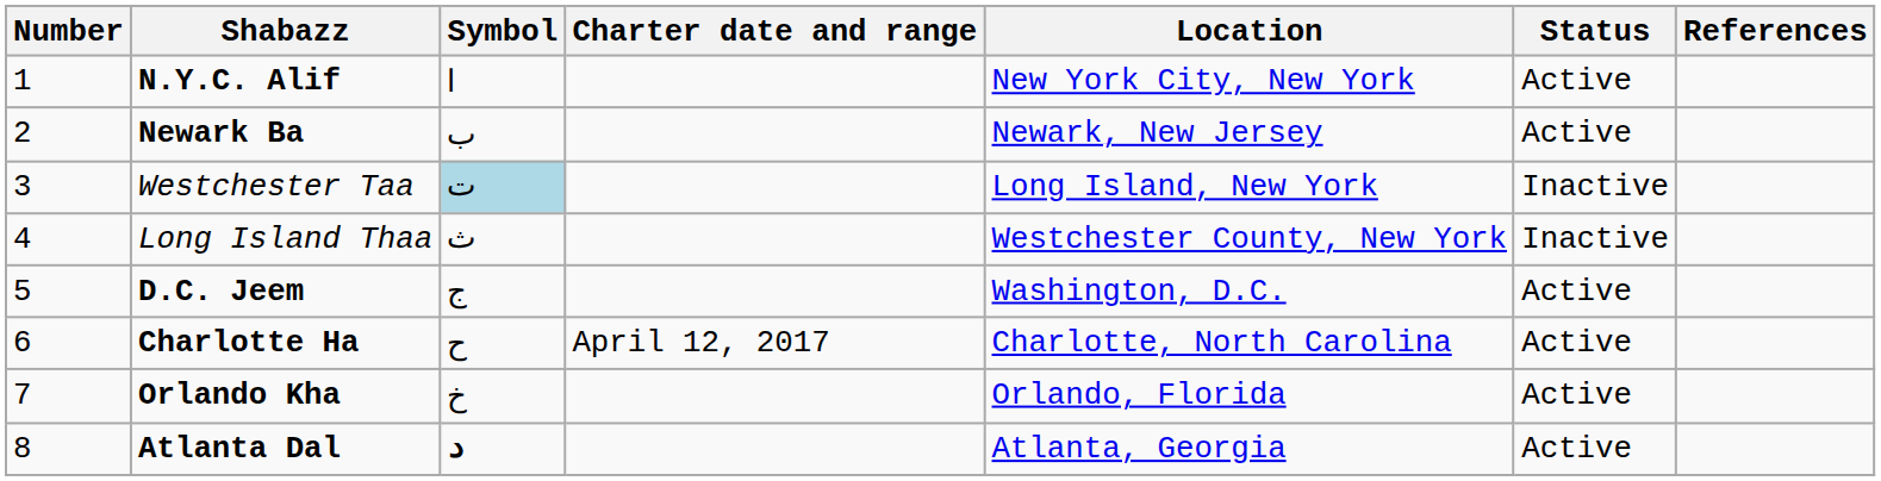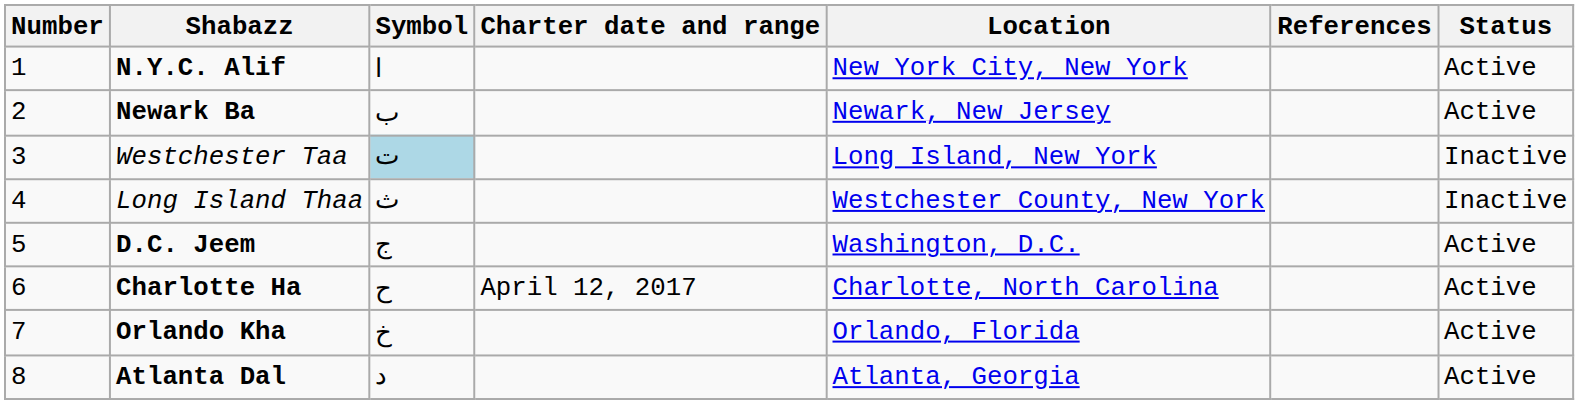columns swapped: Status <-> References
Atlanta Dal | Symbol: bold -> normal
